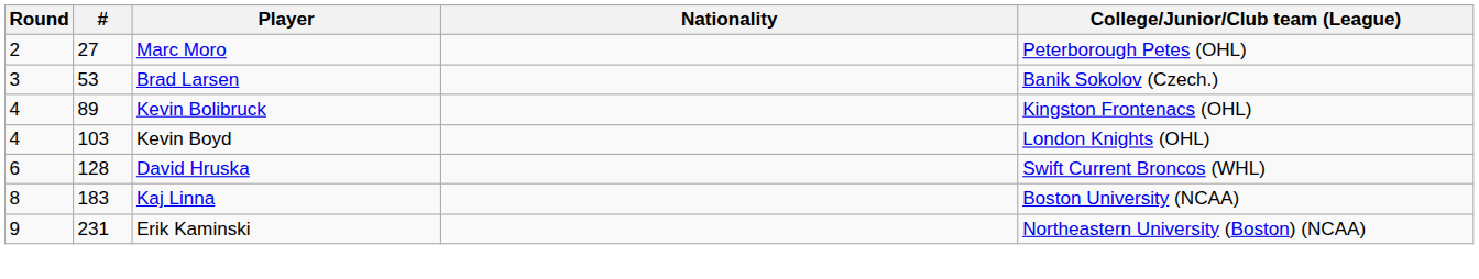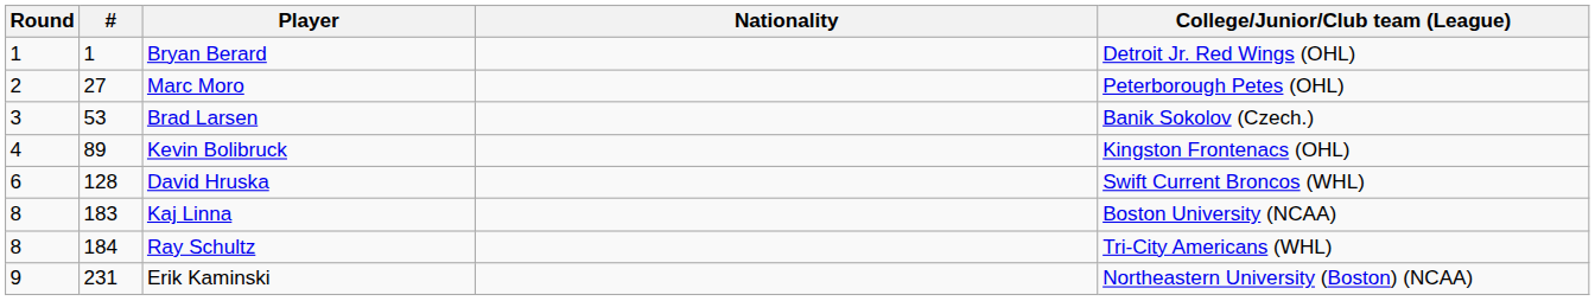+ row: 1 | 1 | Bryan Berard | Detroit Jr. Red Wings (OHL)
- row: 4 | 103 | Kevin Boyd | London Knights (OHL)
+ row: 8 | 184 | Ray Schultz | Tri-City Americans (WHL)
